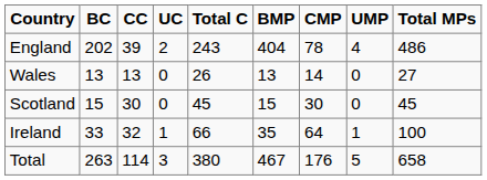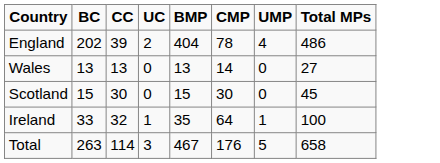- column: Total C | 243 | 26 | 45 | 66 | 380
